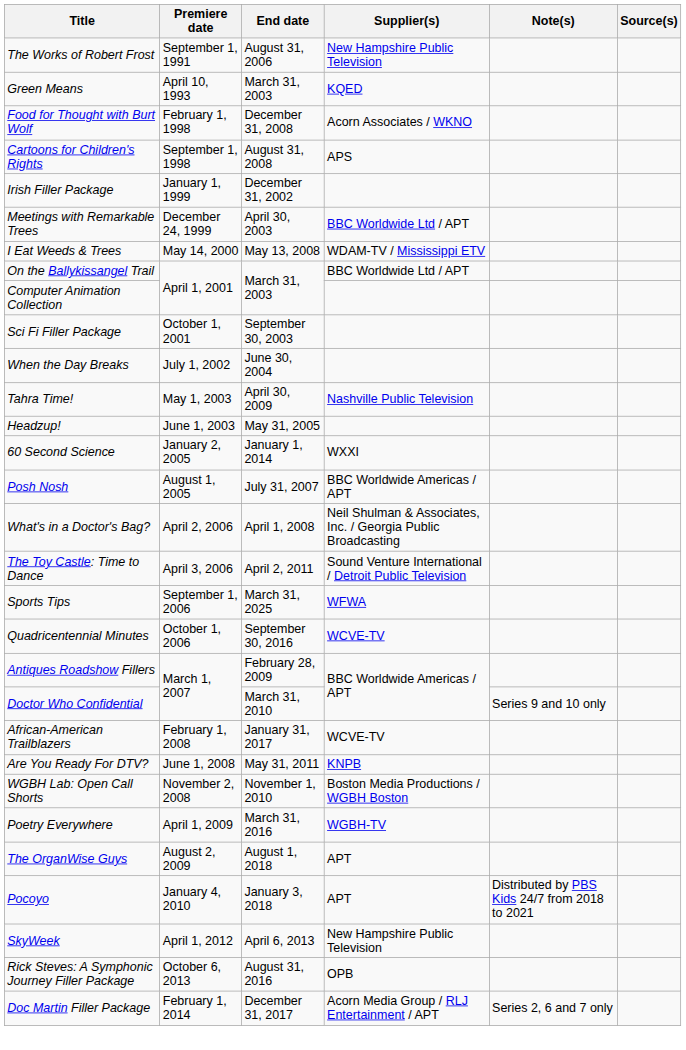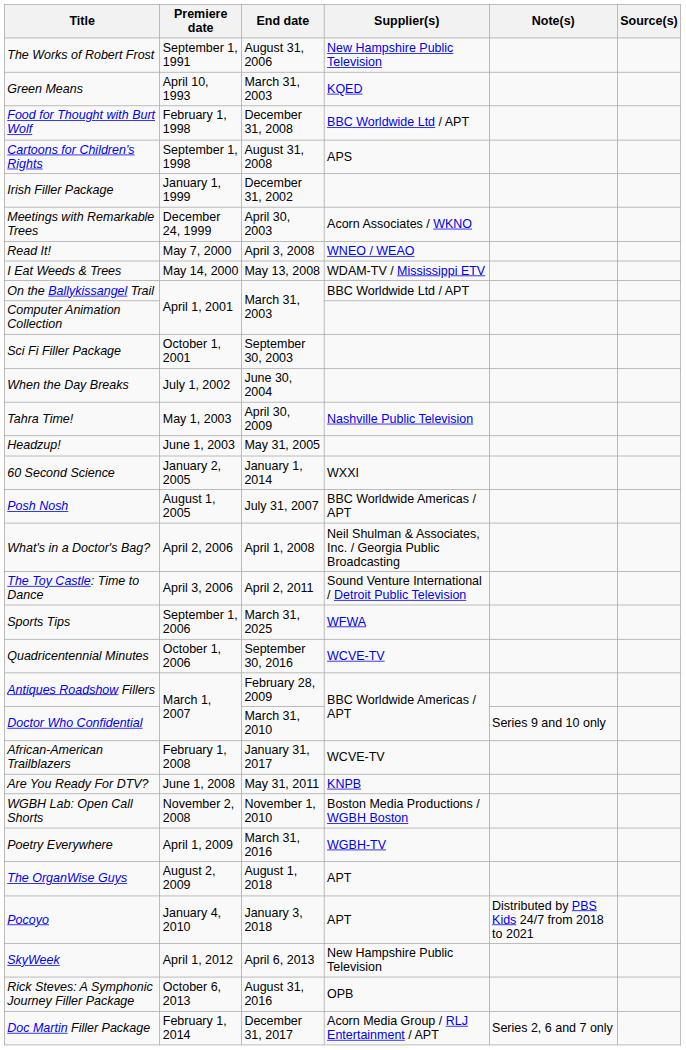Food for Thought with Burt Wolf | Supplier(s): Acorn Associates / WKNO -> BBC Worldwide Ltd / APT
Meetings with Remarkable Trees | Supplier(s): BBC Worldwide Ltd / APT -> Acorn Associates / WKNO
+ row: Read It! | May 7, 2000 | April 3, 2008 | WNEO / WEAO
